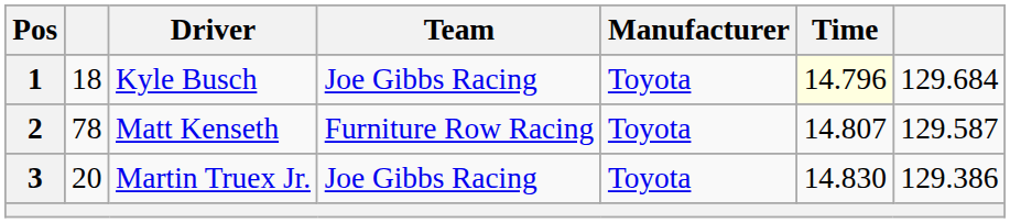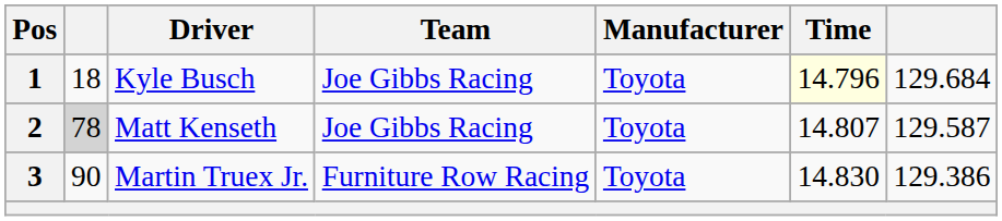2 | column 2: no background -> lightgrey background
2 | Team: Furniture Row Racing -> Joe Gibbs Racing
3 | column 2: 20 -> 90
3 | Team: Joe Gibbs Racing -> Furniture Row Racing
